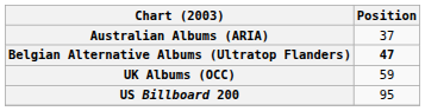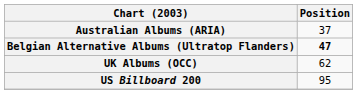UK Albums (OCC) | Position: 59 -> 62
